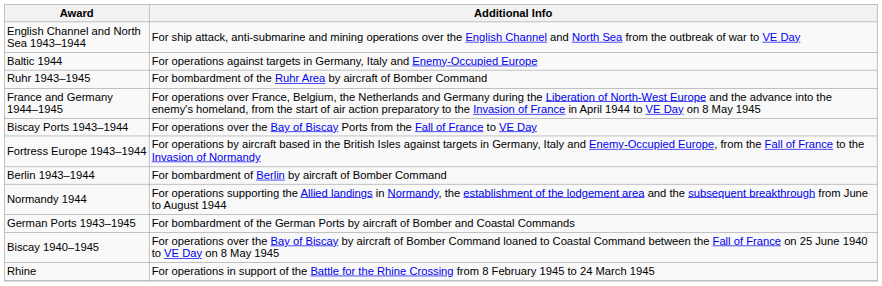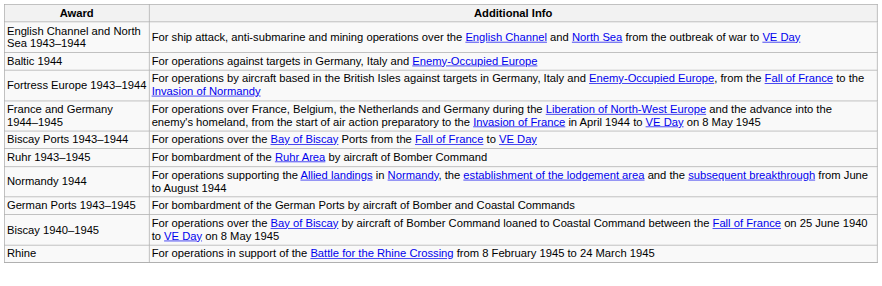rows swapped: Fortress Europe 1943–1944 <-> Ruhr 1943–1945
- row: Berlin 1943–1944 | For bombardment of Berlin by aircraft of Bomber Command
